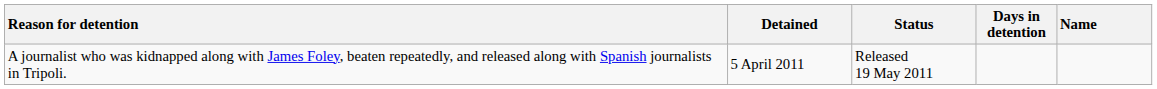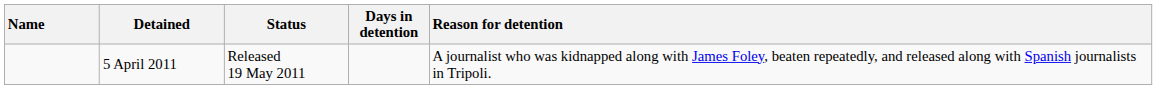columns swapped: Name <-> Reason for detention
